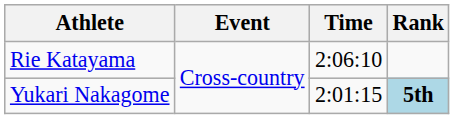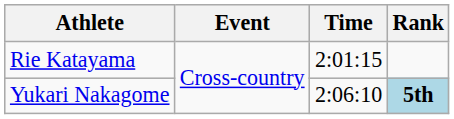Rie Katayama | Time: 2:06:10 -> 2:01:15
Yukari Nakagome | Time: 2:01:15 -> 2:06:10
